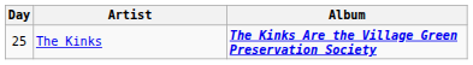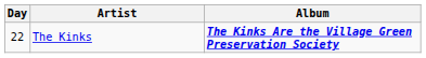The Kinks | Day: 25 -> 22
